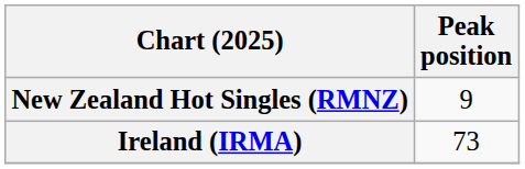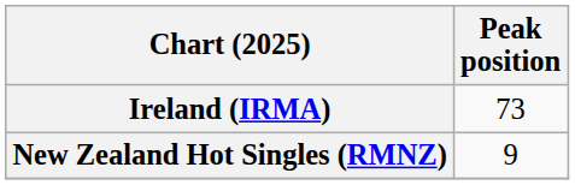rows swapped: Ireland (IRMA) <-> New Zealand Hot Singles (RMNZ)
